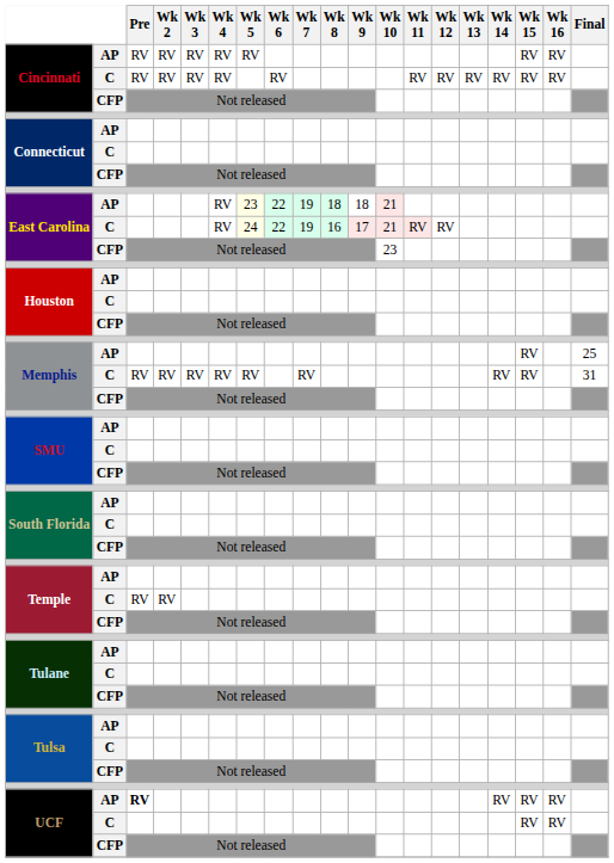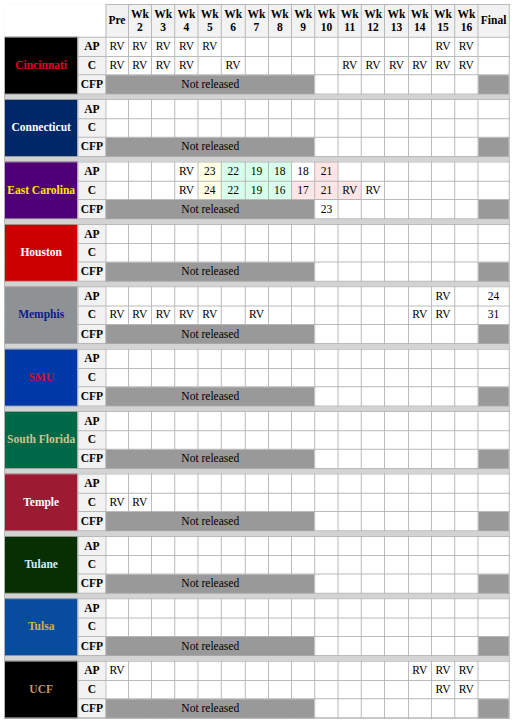Memphis / AP | Final: 25 -> 24
UCF / AP | Pre: bold -> normal
